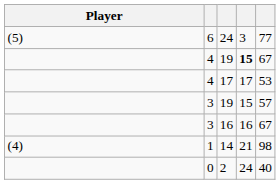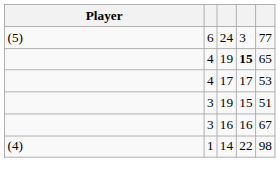4 / 19 | column 5: 67 -> 65
3 / 19 | column 5: 57 -> 51
14 | column 4: 21 -> 22
- row: 0 | 2 | 24 | 40
